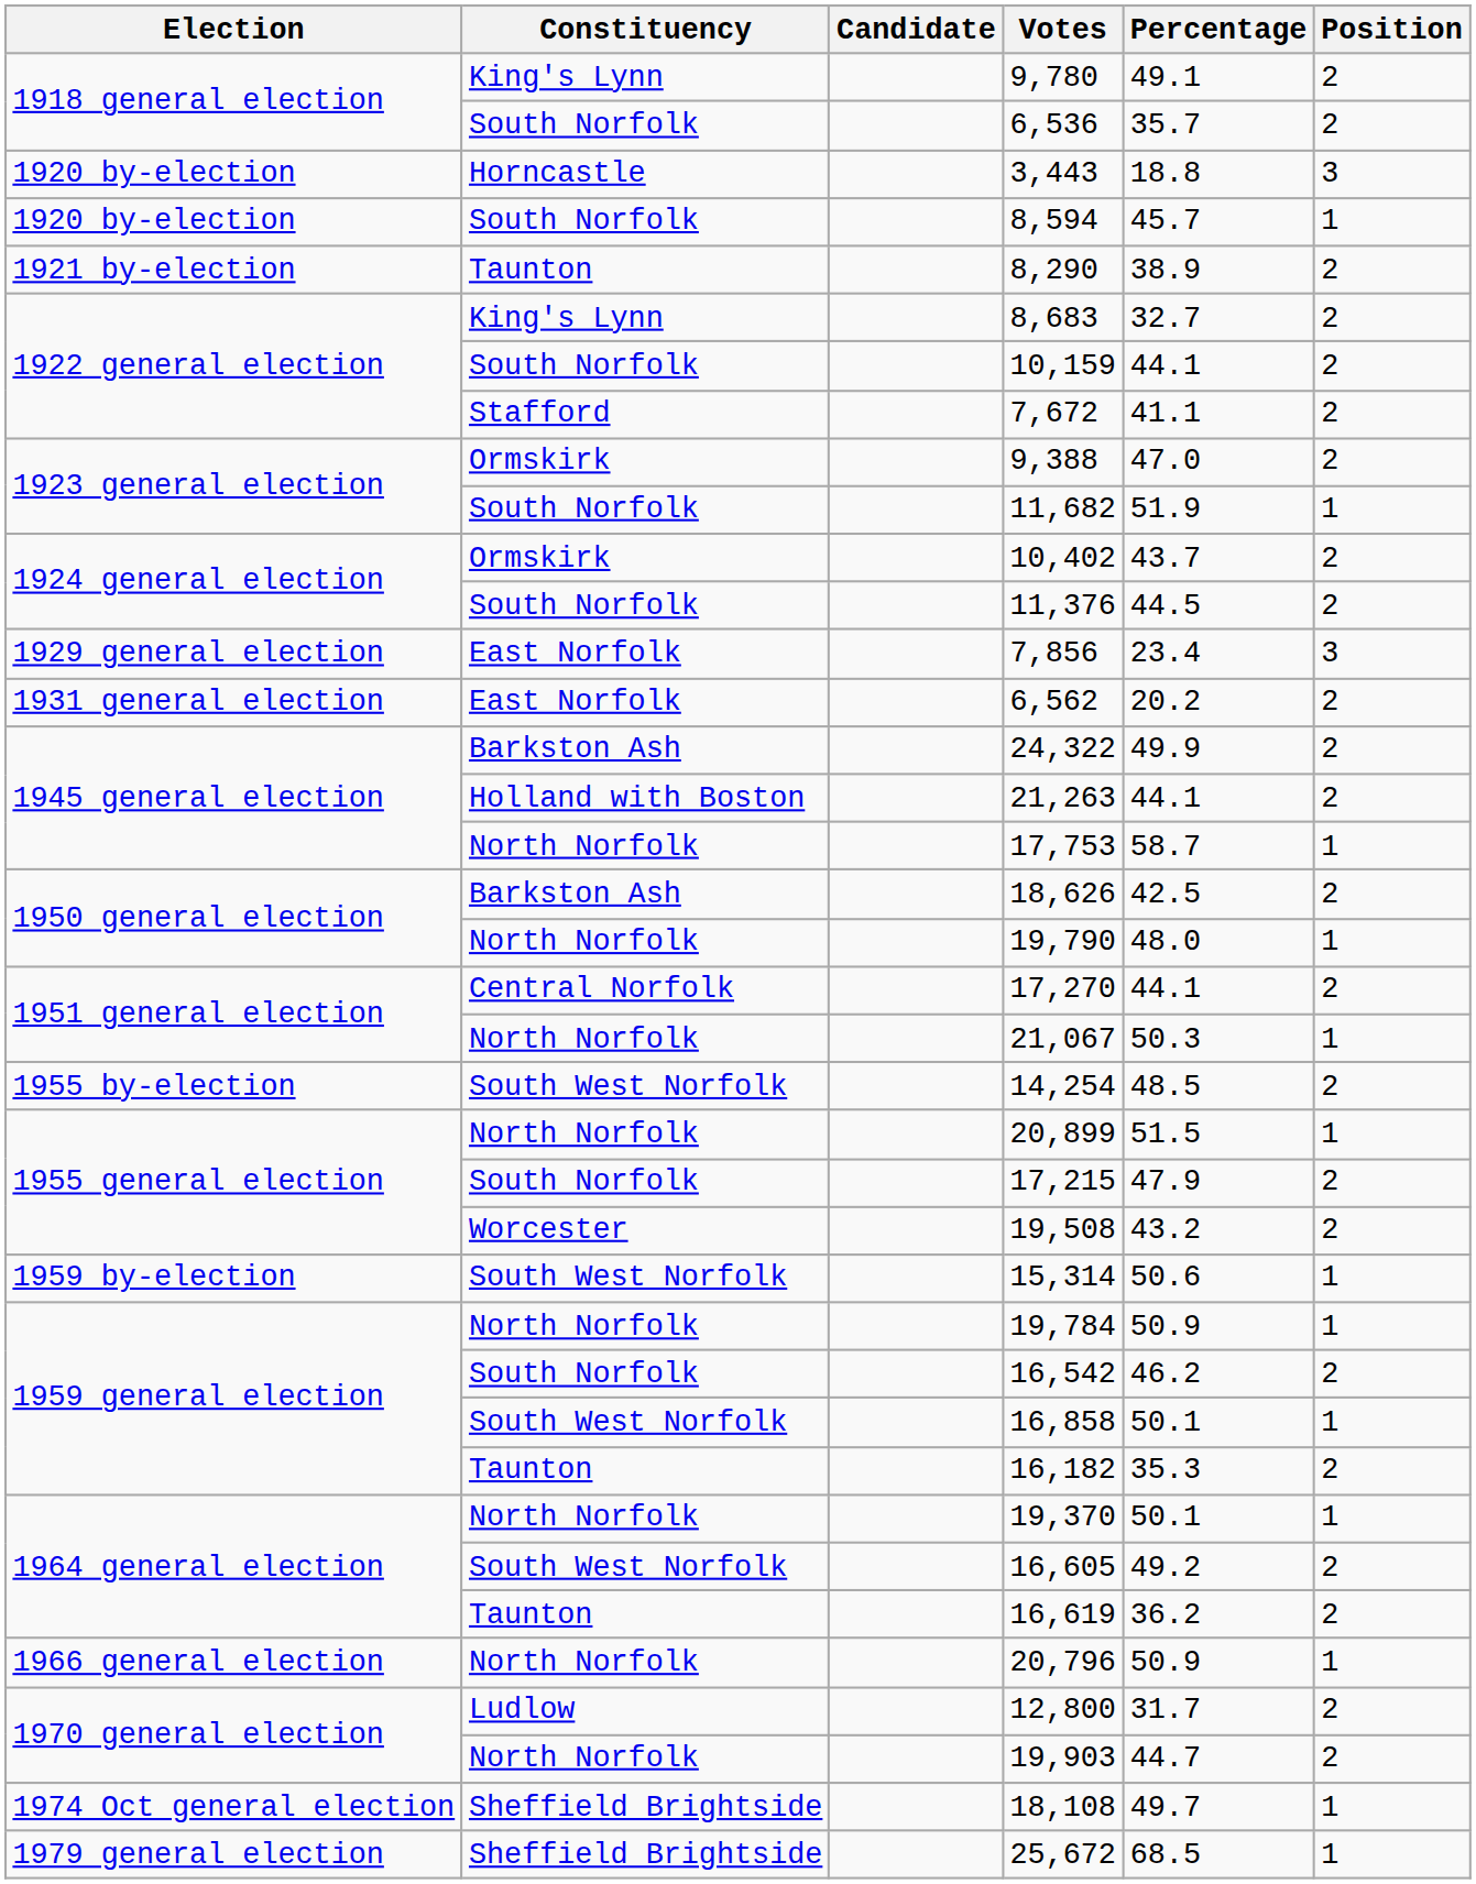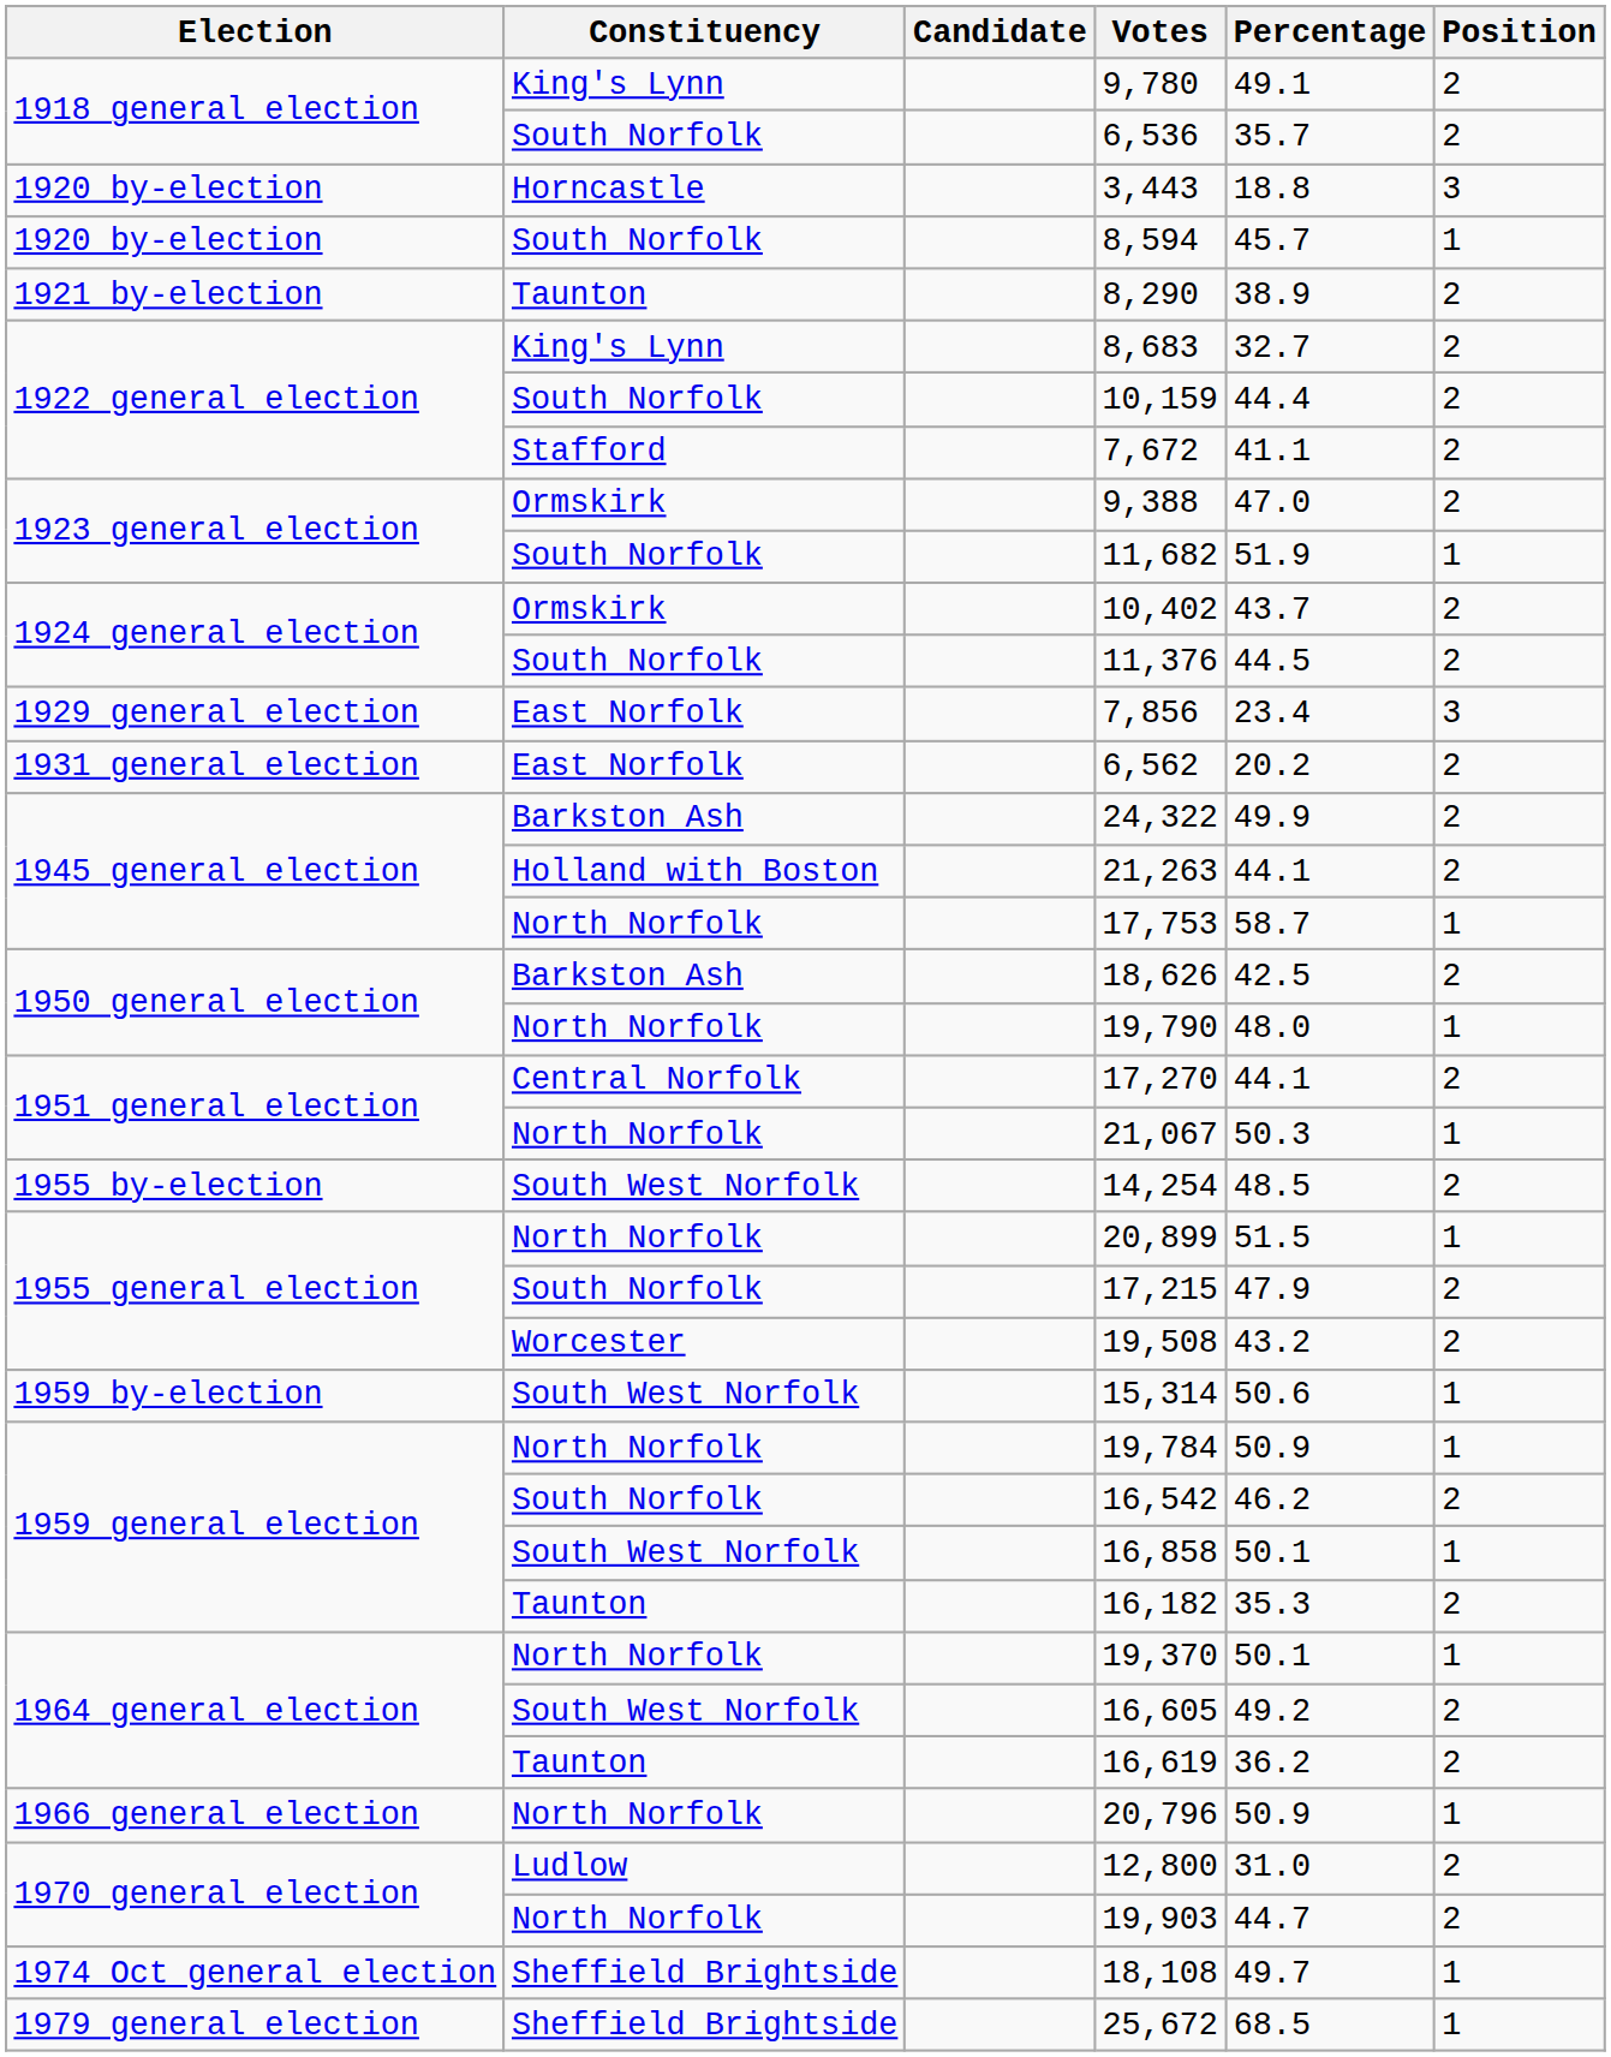10,159 | Percentage: 44.1 -> 44.4
12,800 | Percentage: 31.7 -> 31.0
